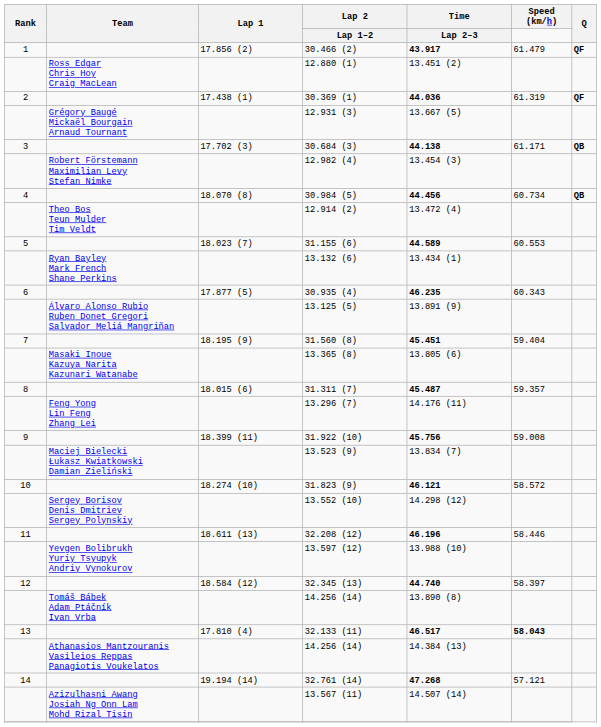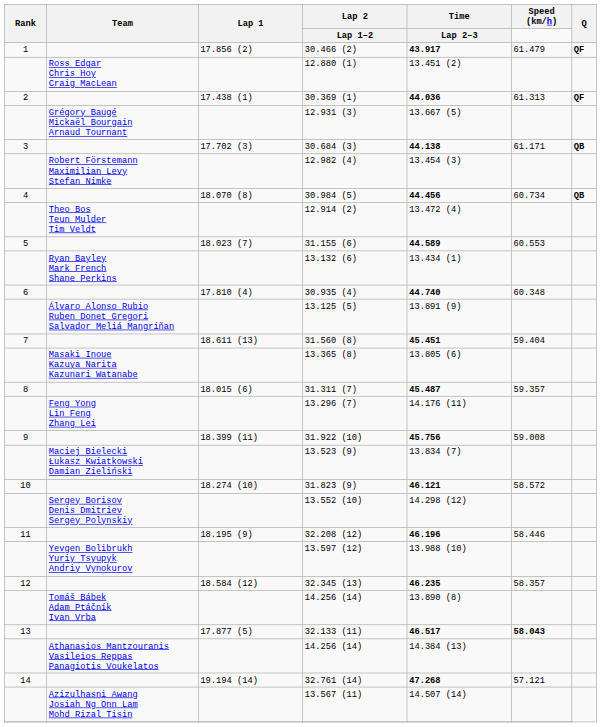30.369 (1) | Speed (km/h): 61.319 -> 61.313
30.935 (4) | Lap 1: 17.877 (5) -> 17.810 (4)
30.935 (4) | Time / Lap 2–3: 46.235 -> 44.740
30.935 (4) | Speed (km/h): 60.343 -> 60.348
31.560 (8) | Lap 1: 18.195 (9) -> 18.611 (13)
32.208 (12) | Lap 1: 18.611 (13) -> 18.195 (9)
32.345 (13) | Time / Lap 2–3: 44.740 -> 46.235
32.345 (13) | Speed (km/h): 58.397 -> 58.357
32.133 (11) | Lap 1: 17.810 (4) -> 17.877 (5)
